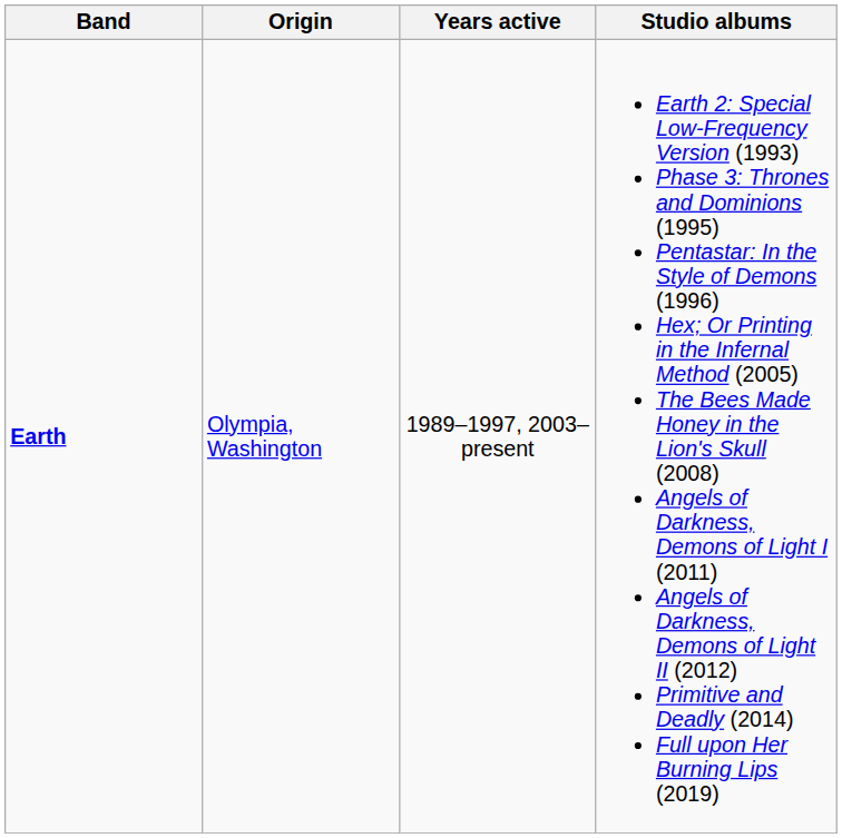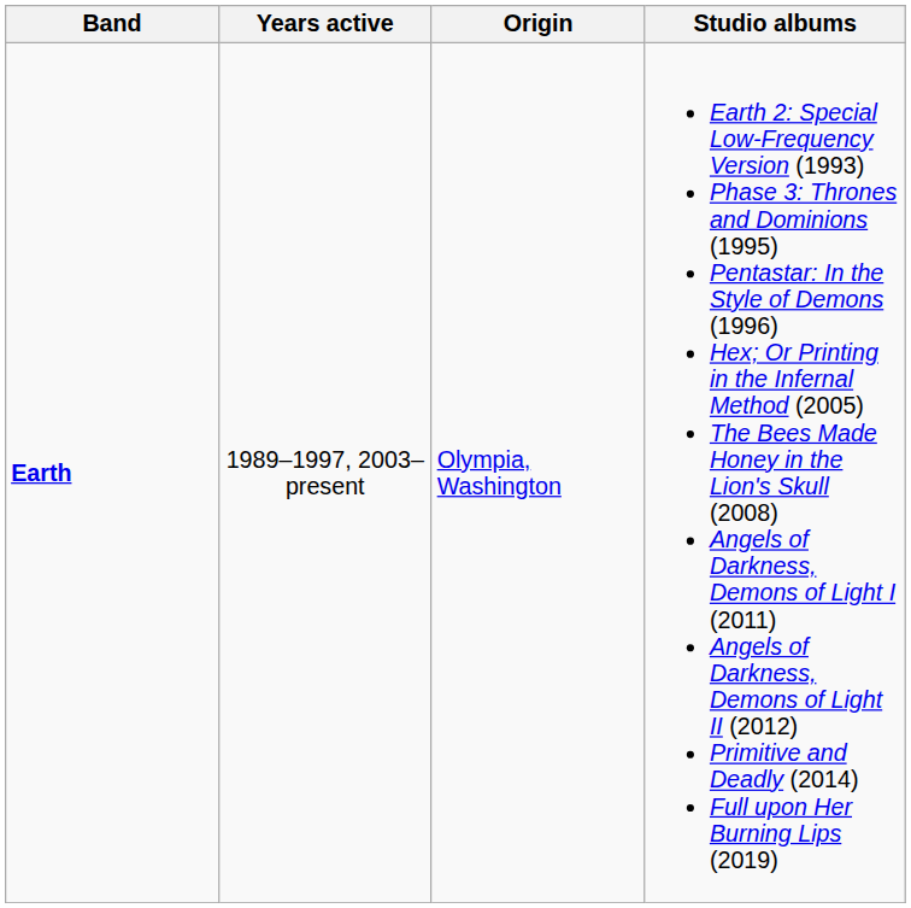columns swapped: Years active <-> Origin
